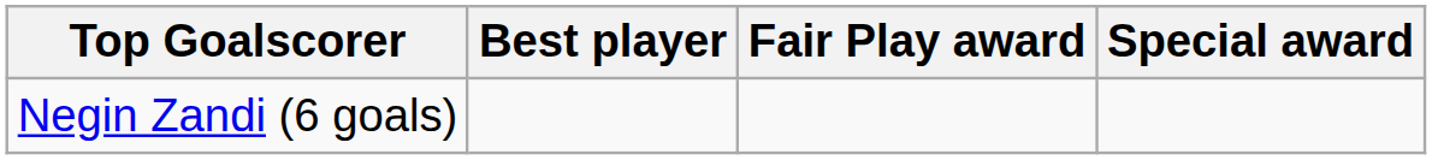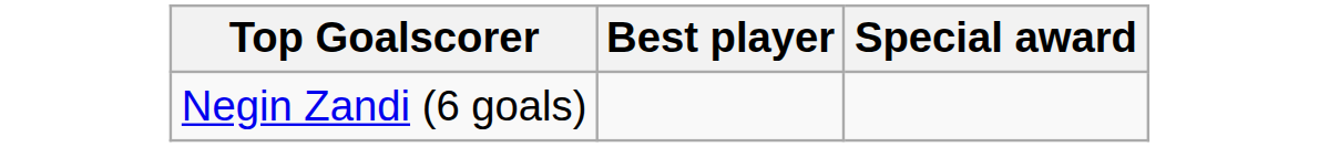- column: Fair Play award
